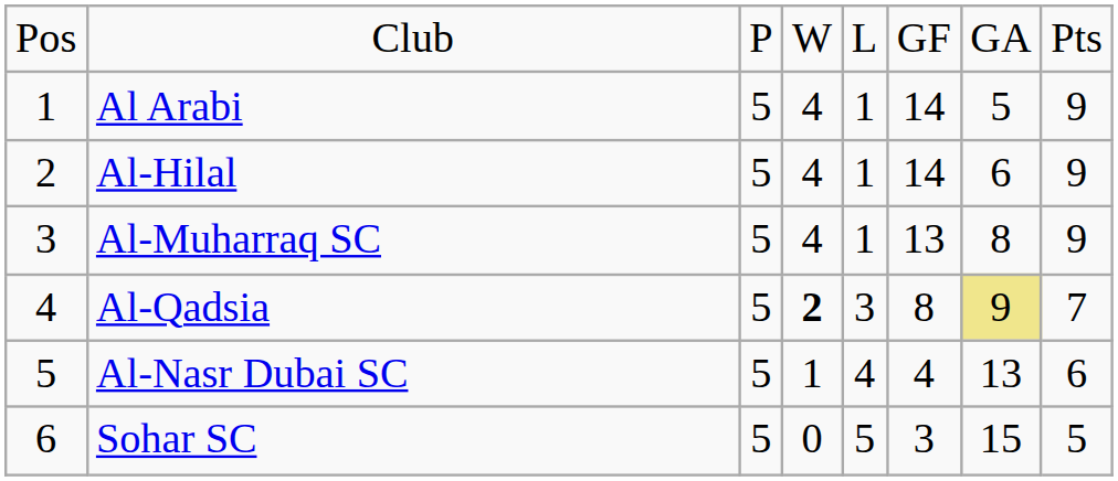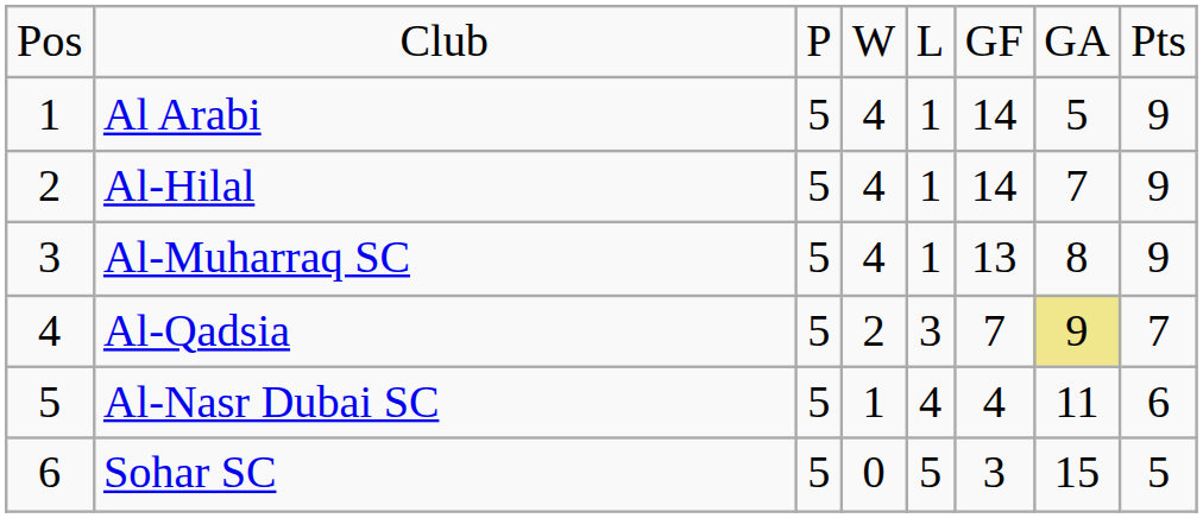Al-Hilal | column 7: 6 -> 7
Al-Qadsia | column 4: bold -> normal
Al-Qadsia | column 6: 8 -> 7
Al-Nasr Dubai SC | column 7: 13 -> 11
